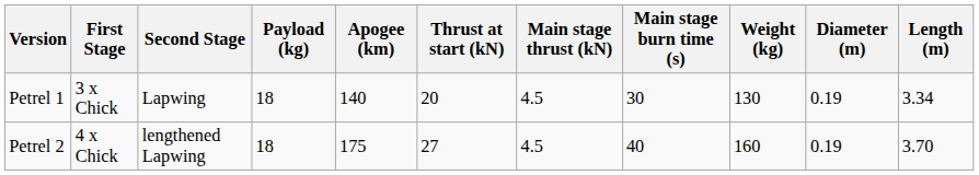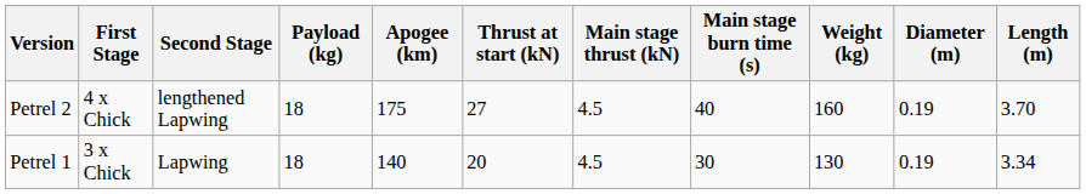rows swapped: Petrel 1 <-> Petrel 2
